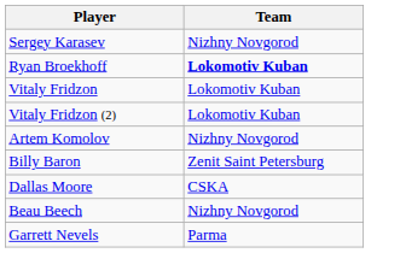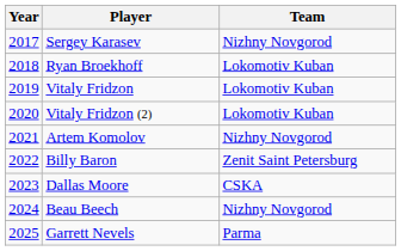+ column: Year | 2017 | 2018 | 2019 | 2020 | 2021 | 2022 | 2023 | 2024 | 2025
Ryan Broekhoff | Team: bold -> normal
